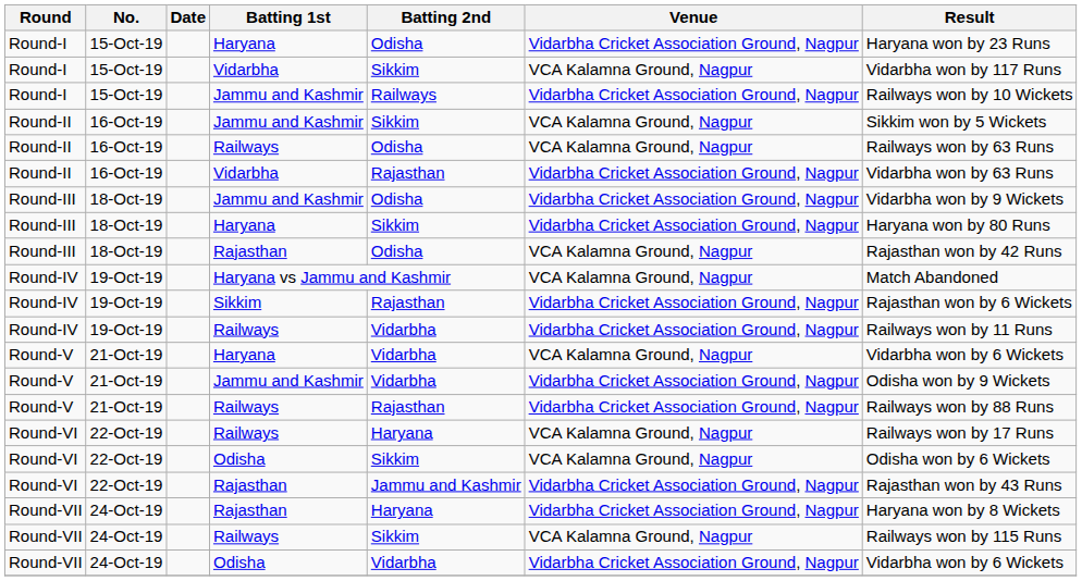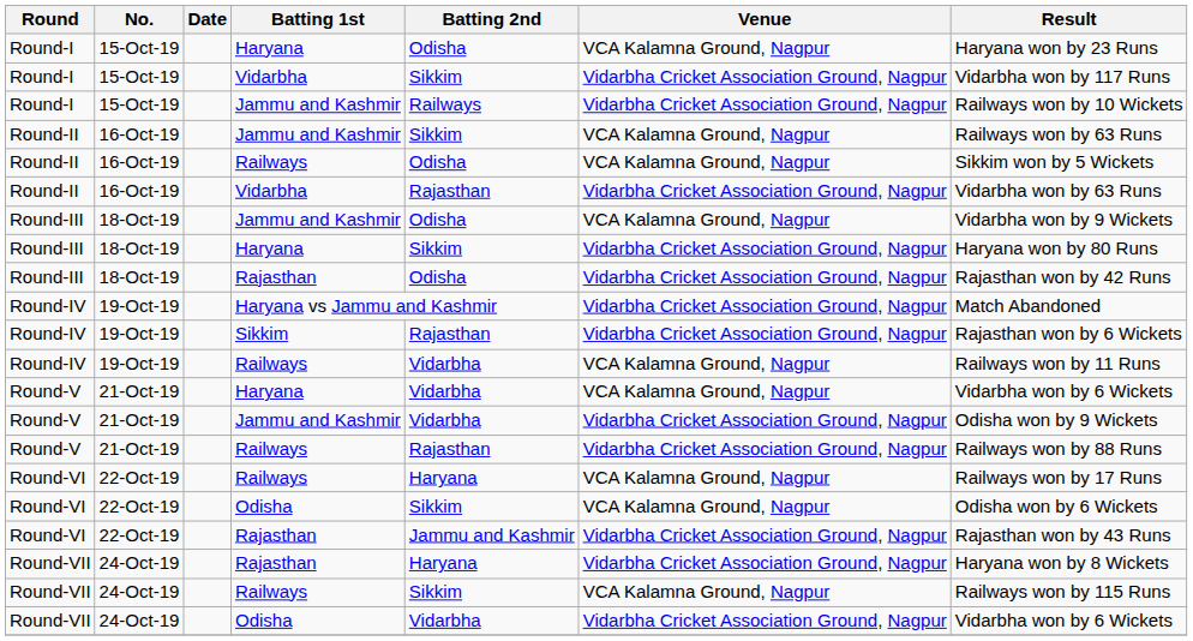Round-I / Haryana | Venue: Vidarbha Cricket Association Ground, Nagpur -> VCA Kalamna Ground, Nagpur
Round-I / Vidarbha | Venue: VCA Kalamna Ground, Nagpur -> Vidarbha Cricket Association Ground, Nagpur
Round-II / Jammu and Kashmir | Result: Sikkim won by 5 Wickets -> Railways won by 63 Runs
Round-II / Railways | Result: Railways won by 63 Runs -> Sikkim won by 5 Wickets
Round-III / Jammu and Kashmir | Venue: Vidarbha Cricket Association Ground, Nagpur -> VCA Kalamna Ground, Nagpur
Round-III / Rajasthan | Venue: VCA Kalamna Ground, Nagpur -> Vidarbha Cricket Association Ground, Nagpur
Haryana vs Jammu and Kashmir | Venue: VCA Kalamna Ground, Nagpur -> Vidarbha Cricket Association Ground, Nagpur
Round-IV / Railways | Venue: Vidarbha Cricket Association Ground, Nagpur -> VCA Kalamna Ground, Nagpur
